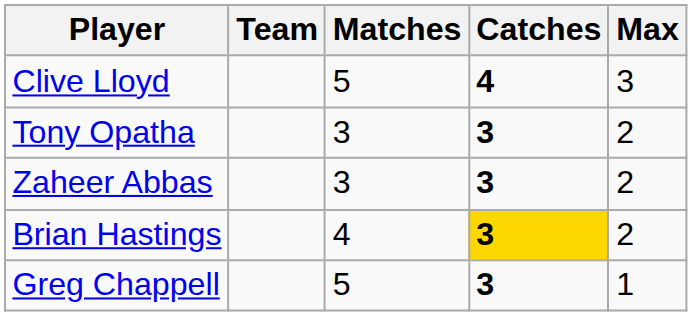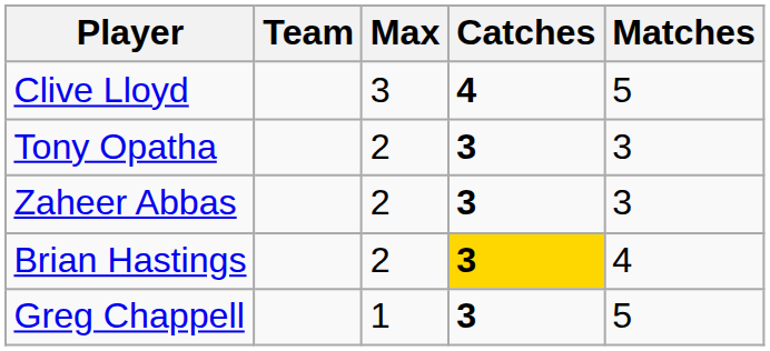columns swapped: Matches <-> Max
